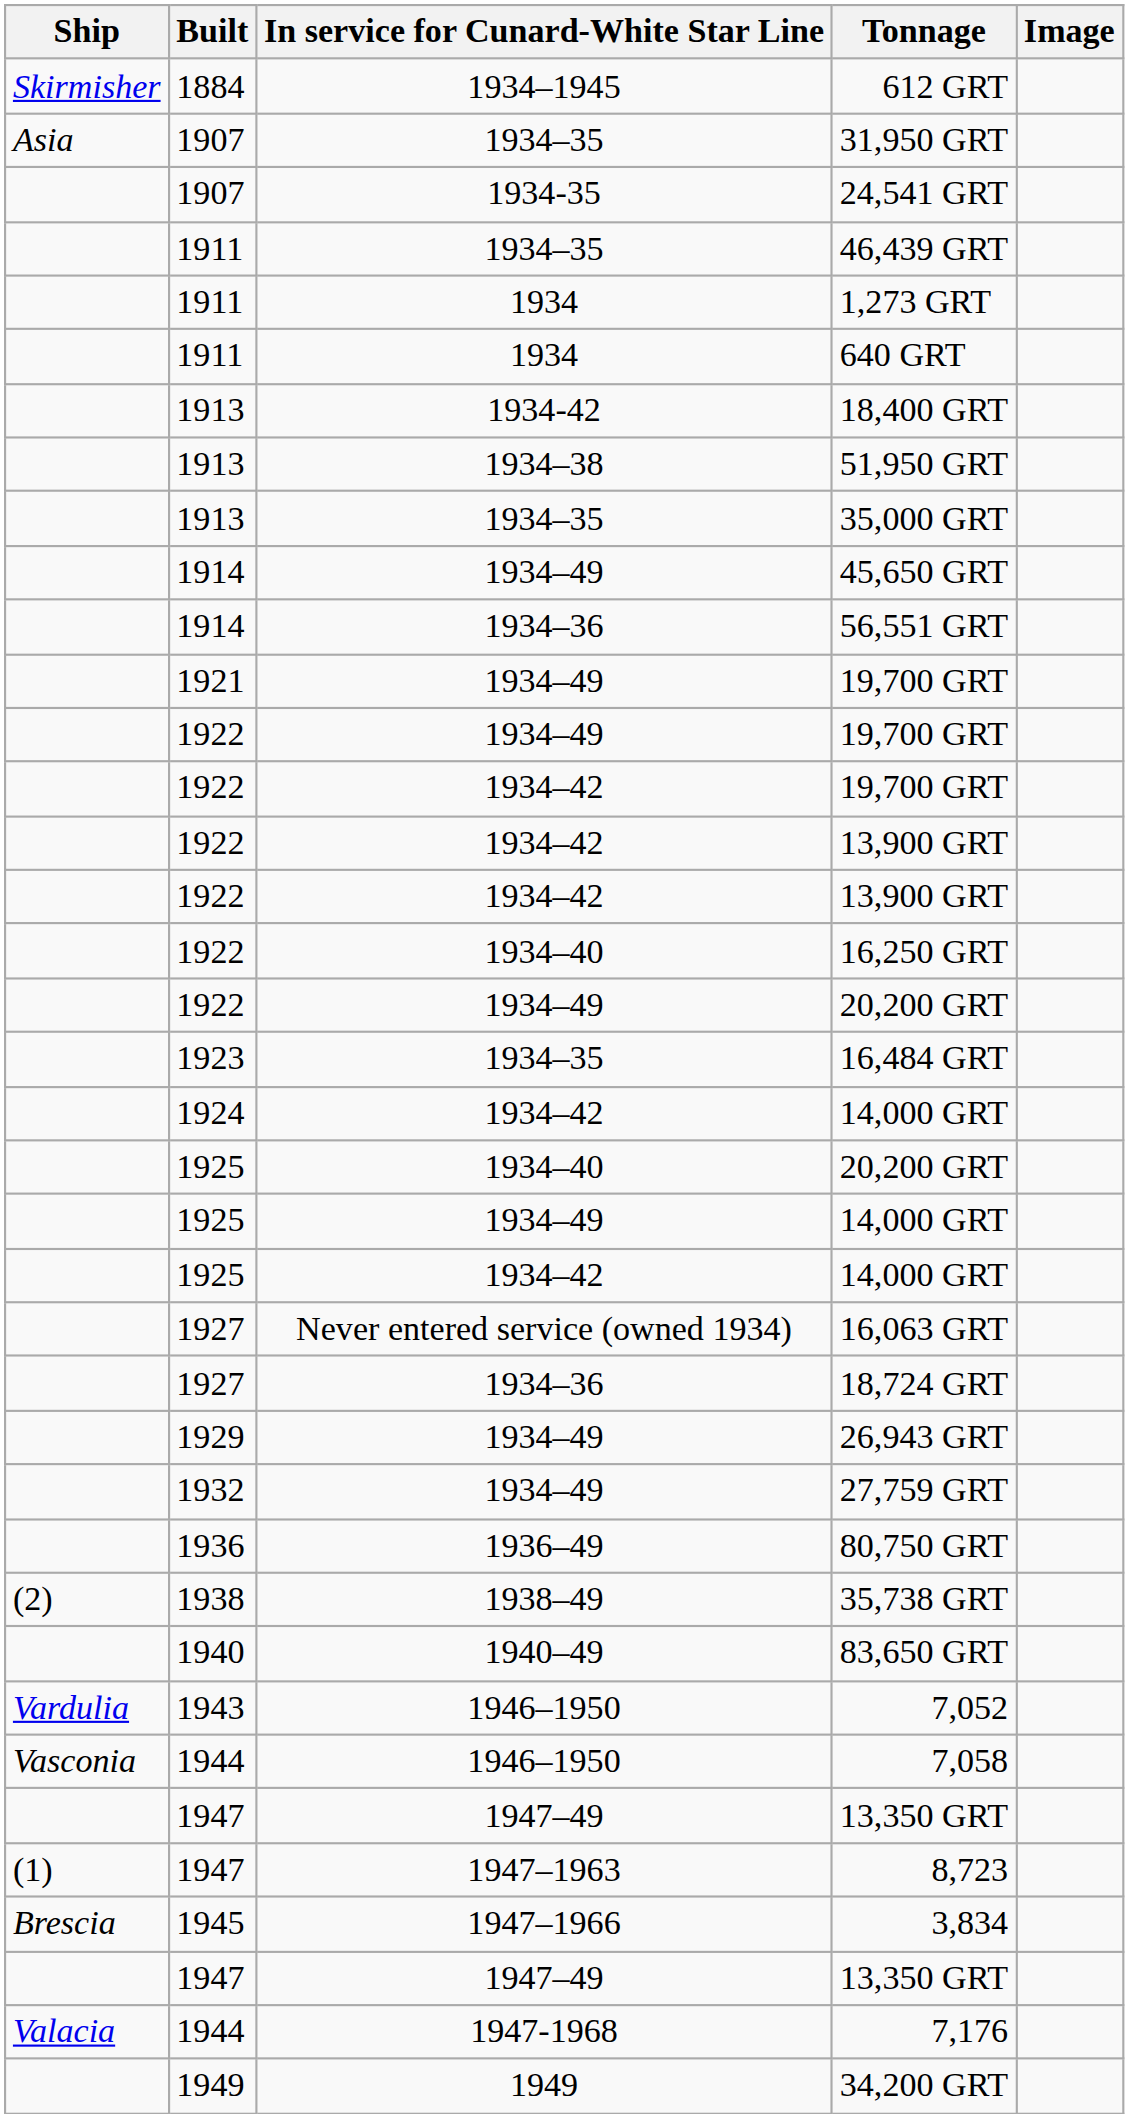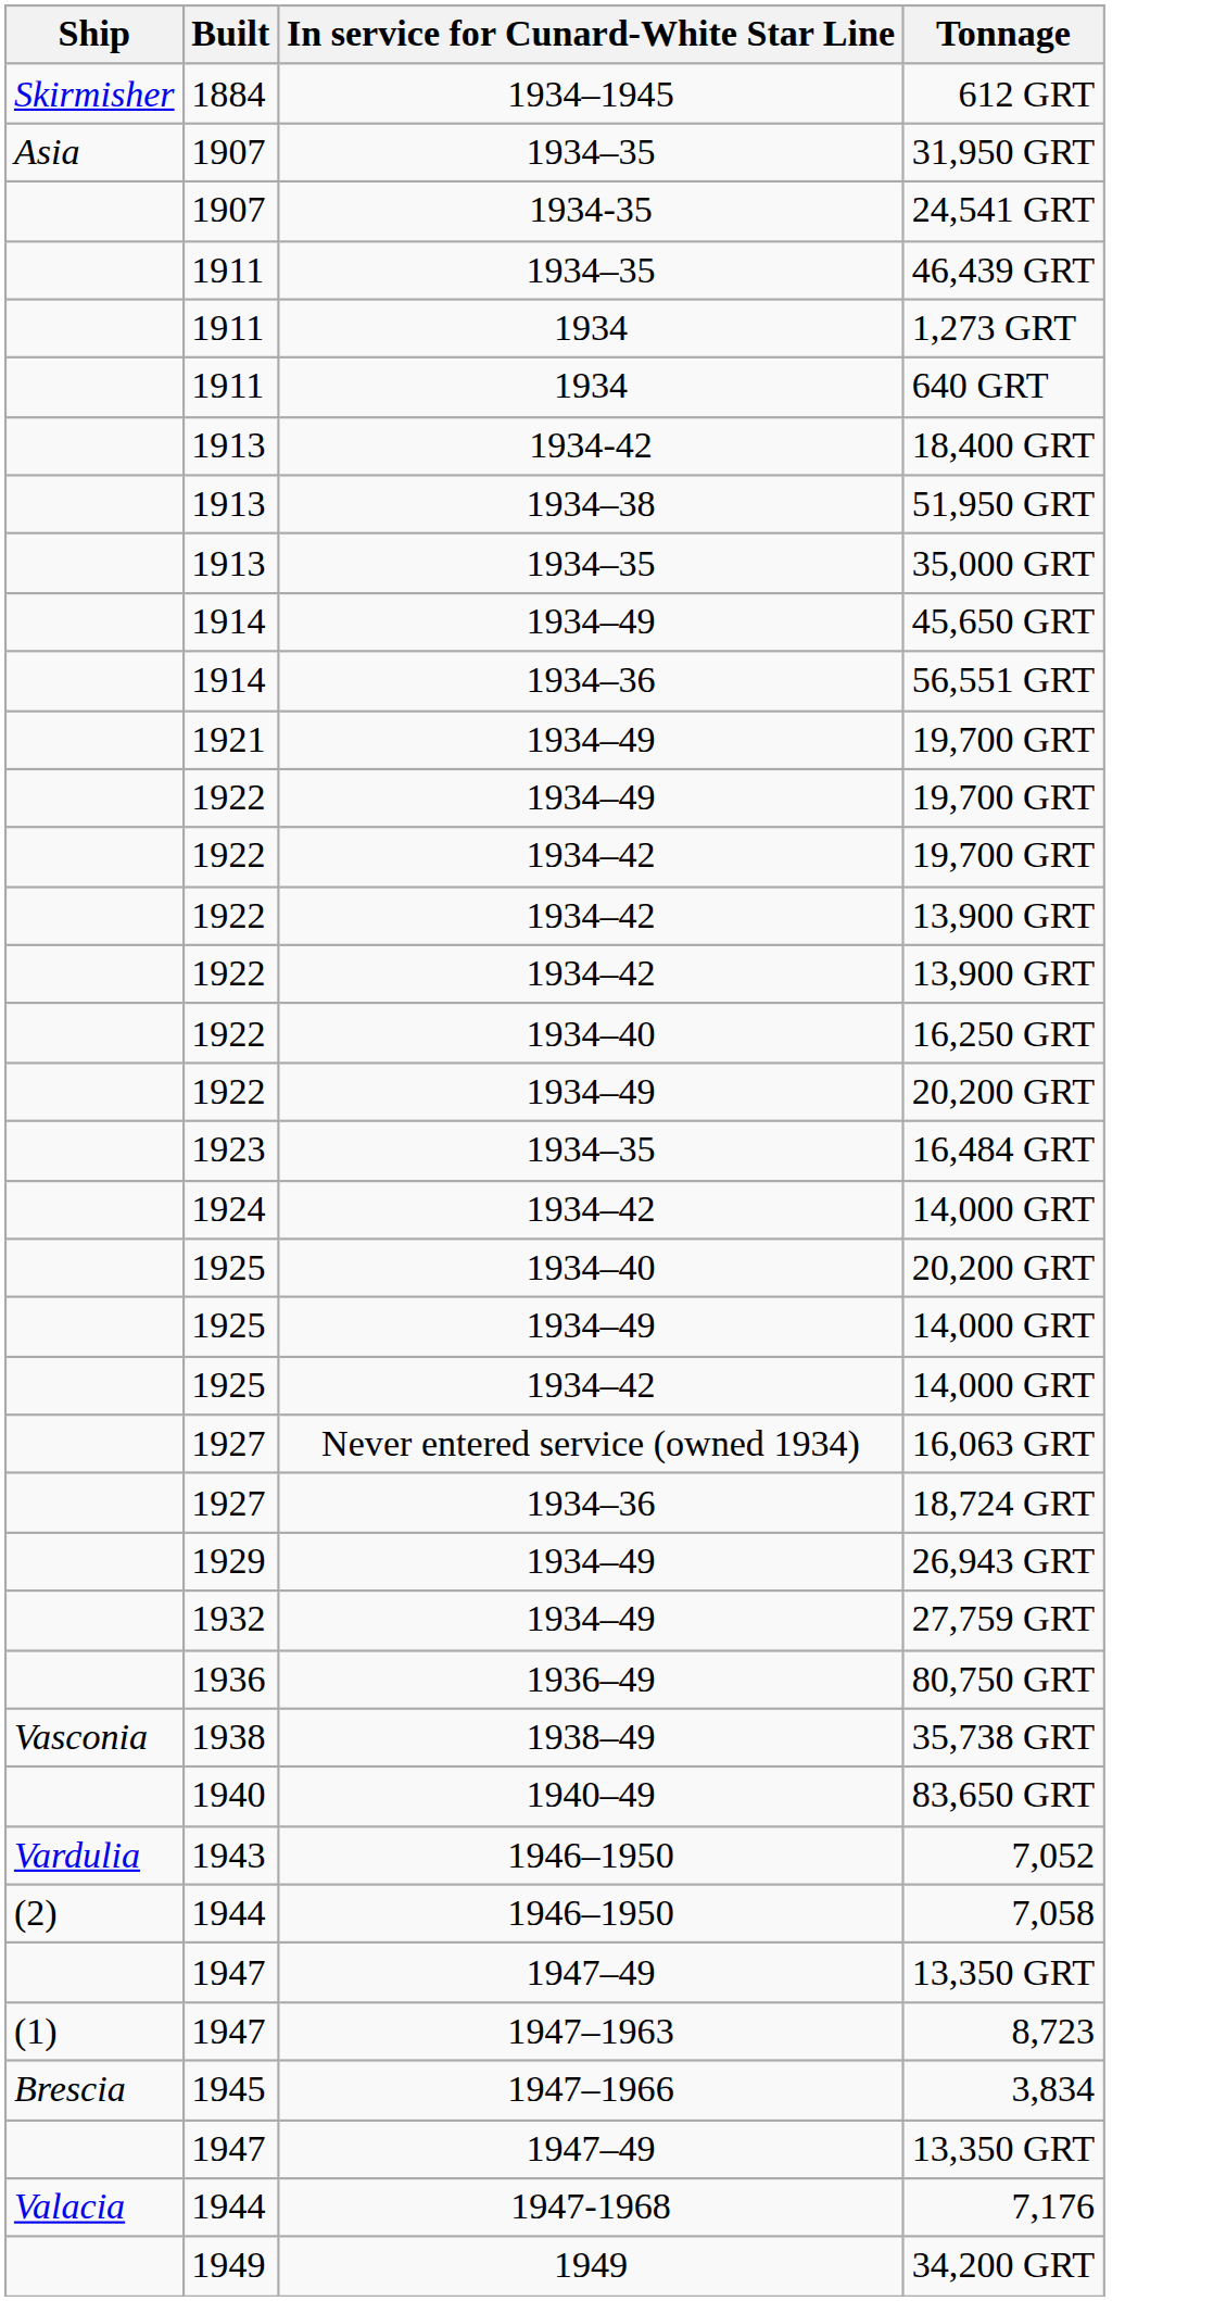- column: Image
35,738 GRT | Ship: (2) -> Vasconia
7,058 | Ship: Vasconia -> (2)
